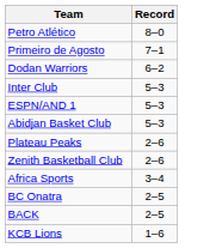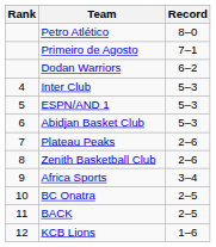+ column: Rank | 4 | 5 | 6 | 7 | 8 | 9 | 10 | 11 | 12
